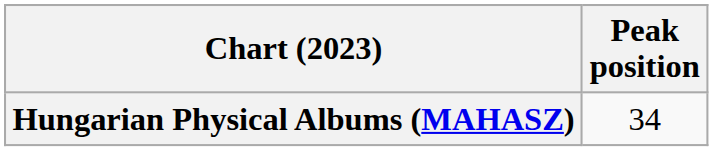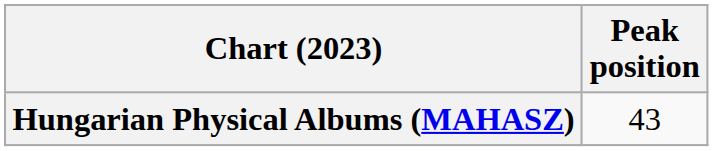Hungarian Physical Albums (MAHASZ) | Peak position: 34 -> 43
